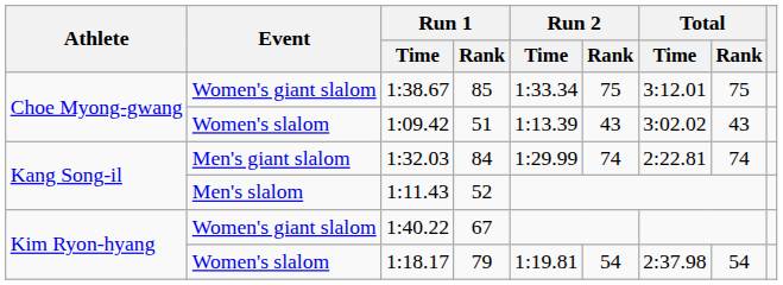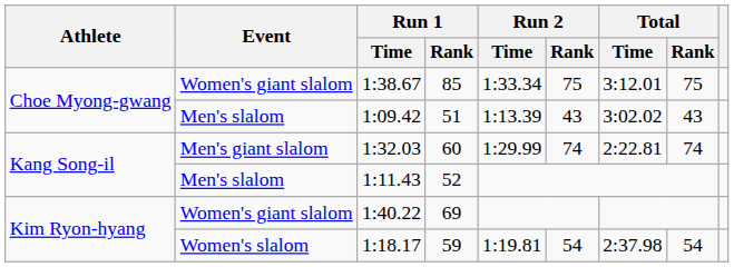1:09.42 | Event: Women's slalom -> Men's slalom
1:32.03 | Run 1 / Rank: 84 -> 60
1:40.22 | Run 1 / Rank: 67 -> 69
1:18.17 | Run 1 / Rank: 79 -> 59
